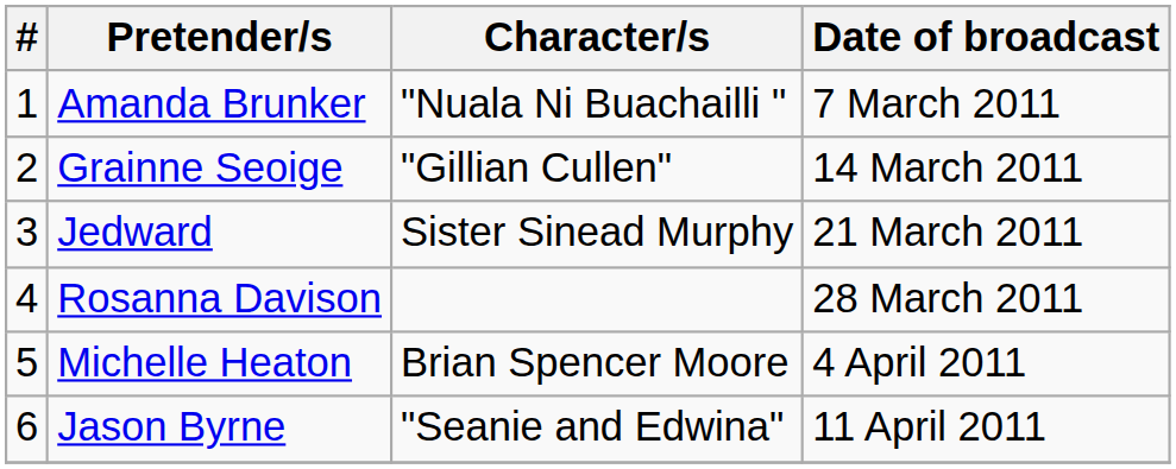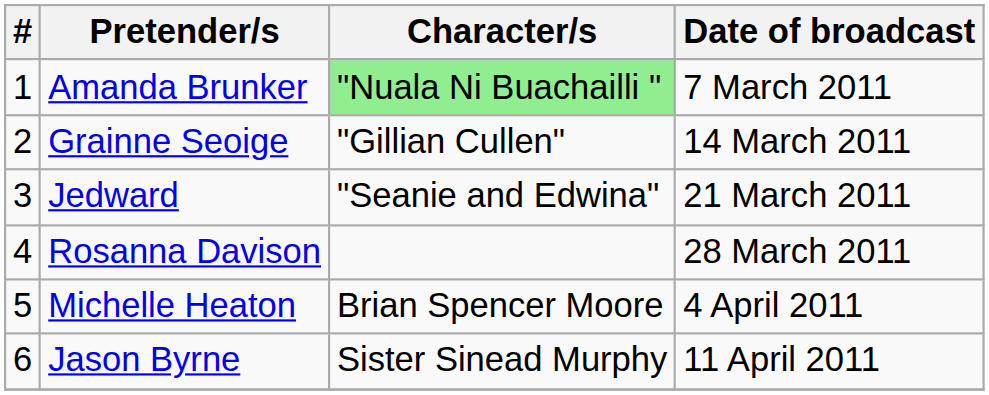Amanda Brunker | Character/s: no background -> lightgreen background
Jedward | Character/s: Sister Sinead Murphy -> "Seanie and Edwina"
Jason Byrne | Character/s: "Seanie and Edwina" -> Sister Sinead Murphy
